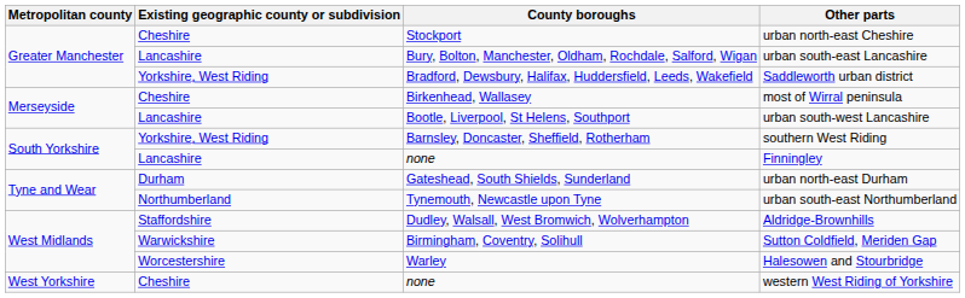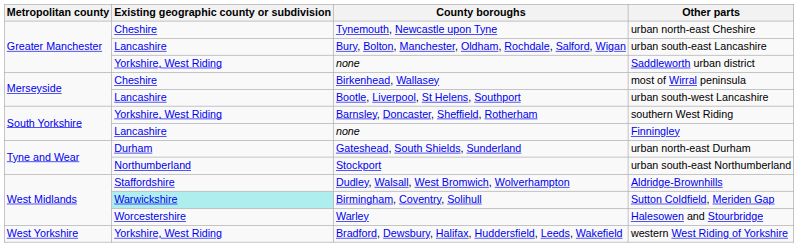urban north-east Cheshire | County boroughs: Stockport -> Tynemouth, Newcastle upon Tyne
Saddleworth urban district | County boroughs: Bradford, Dewsbury, Halifax, Huddersfield, Leeds, Wakefield -> none
urban south-east Northumberland | County boroughs: Tynemouth, Newcastle upon Tyne -> Stockport
Sutton Coldfield, Meriden Gap | Existing geographic county or subdivision: no background -> paleturquoise background
western West Riding of Yorkshire | Existing geographic county or subdivision: Cheshire -> Yorkshire, West Riding
western West Riding of Yorkshire | County boroughs: none -> Bradford, Dewsbury, Halifax, Huddersfield, Leeds, Wakefield
